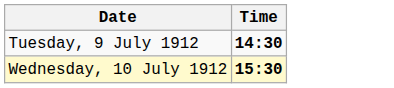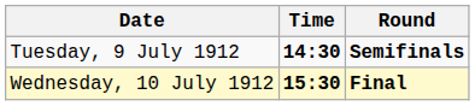+ column: Round | Semifinals | Final
